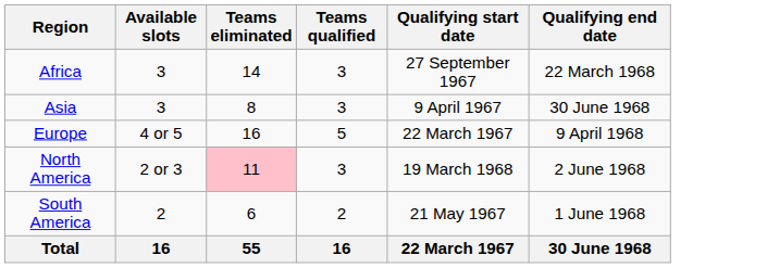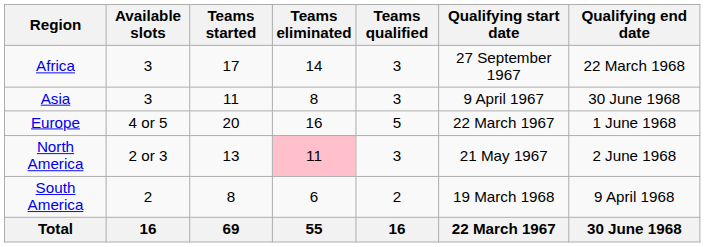+ column: Teams started | 17 | 11 | 20 | 13 | 8 | 69
Europe | Qualifying end date: 9 April 1968 -> 1 June 1968
North America | Qualifying start date: 19 March 1968 -> 21 May 1967
South America | Qualifying start date: 21 May 1967 -> 19 March 1968
South America | Qualifying end date: 1 June 1968 -> 9 April 1968
